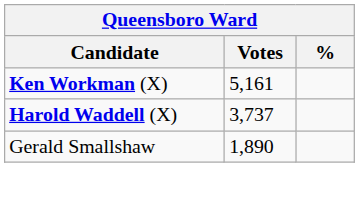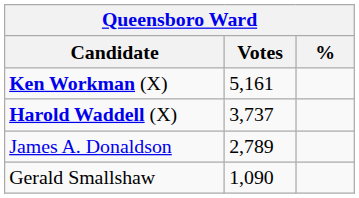+ row: James A. Donaldson | 2,789
Gerald Smallshaw | Votes: 1,890 -> 1,090
